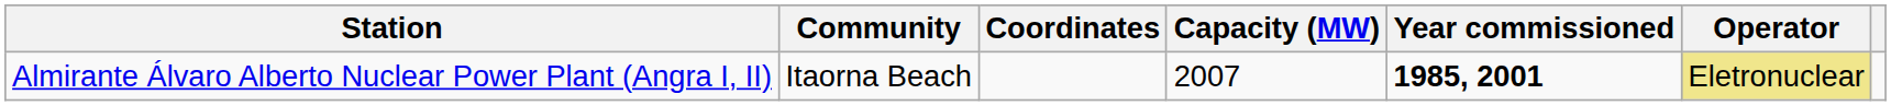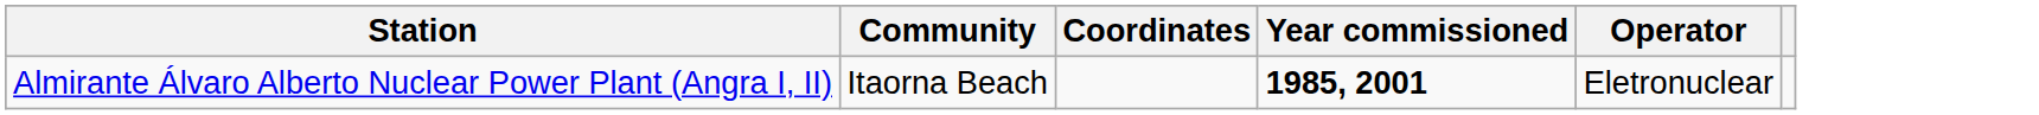- column: Capacity (MW) | 2007
Almirante Álvaro Alberto Nuclear Power Plant (Angra I, II) | Operator: khaki background -> no background
